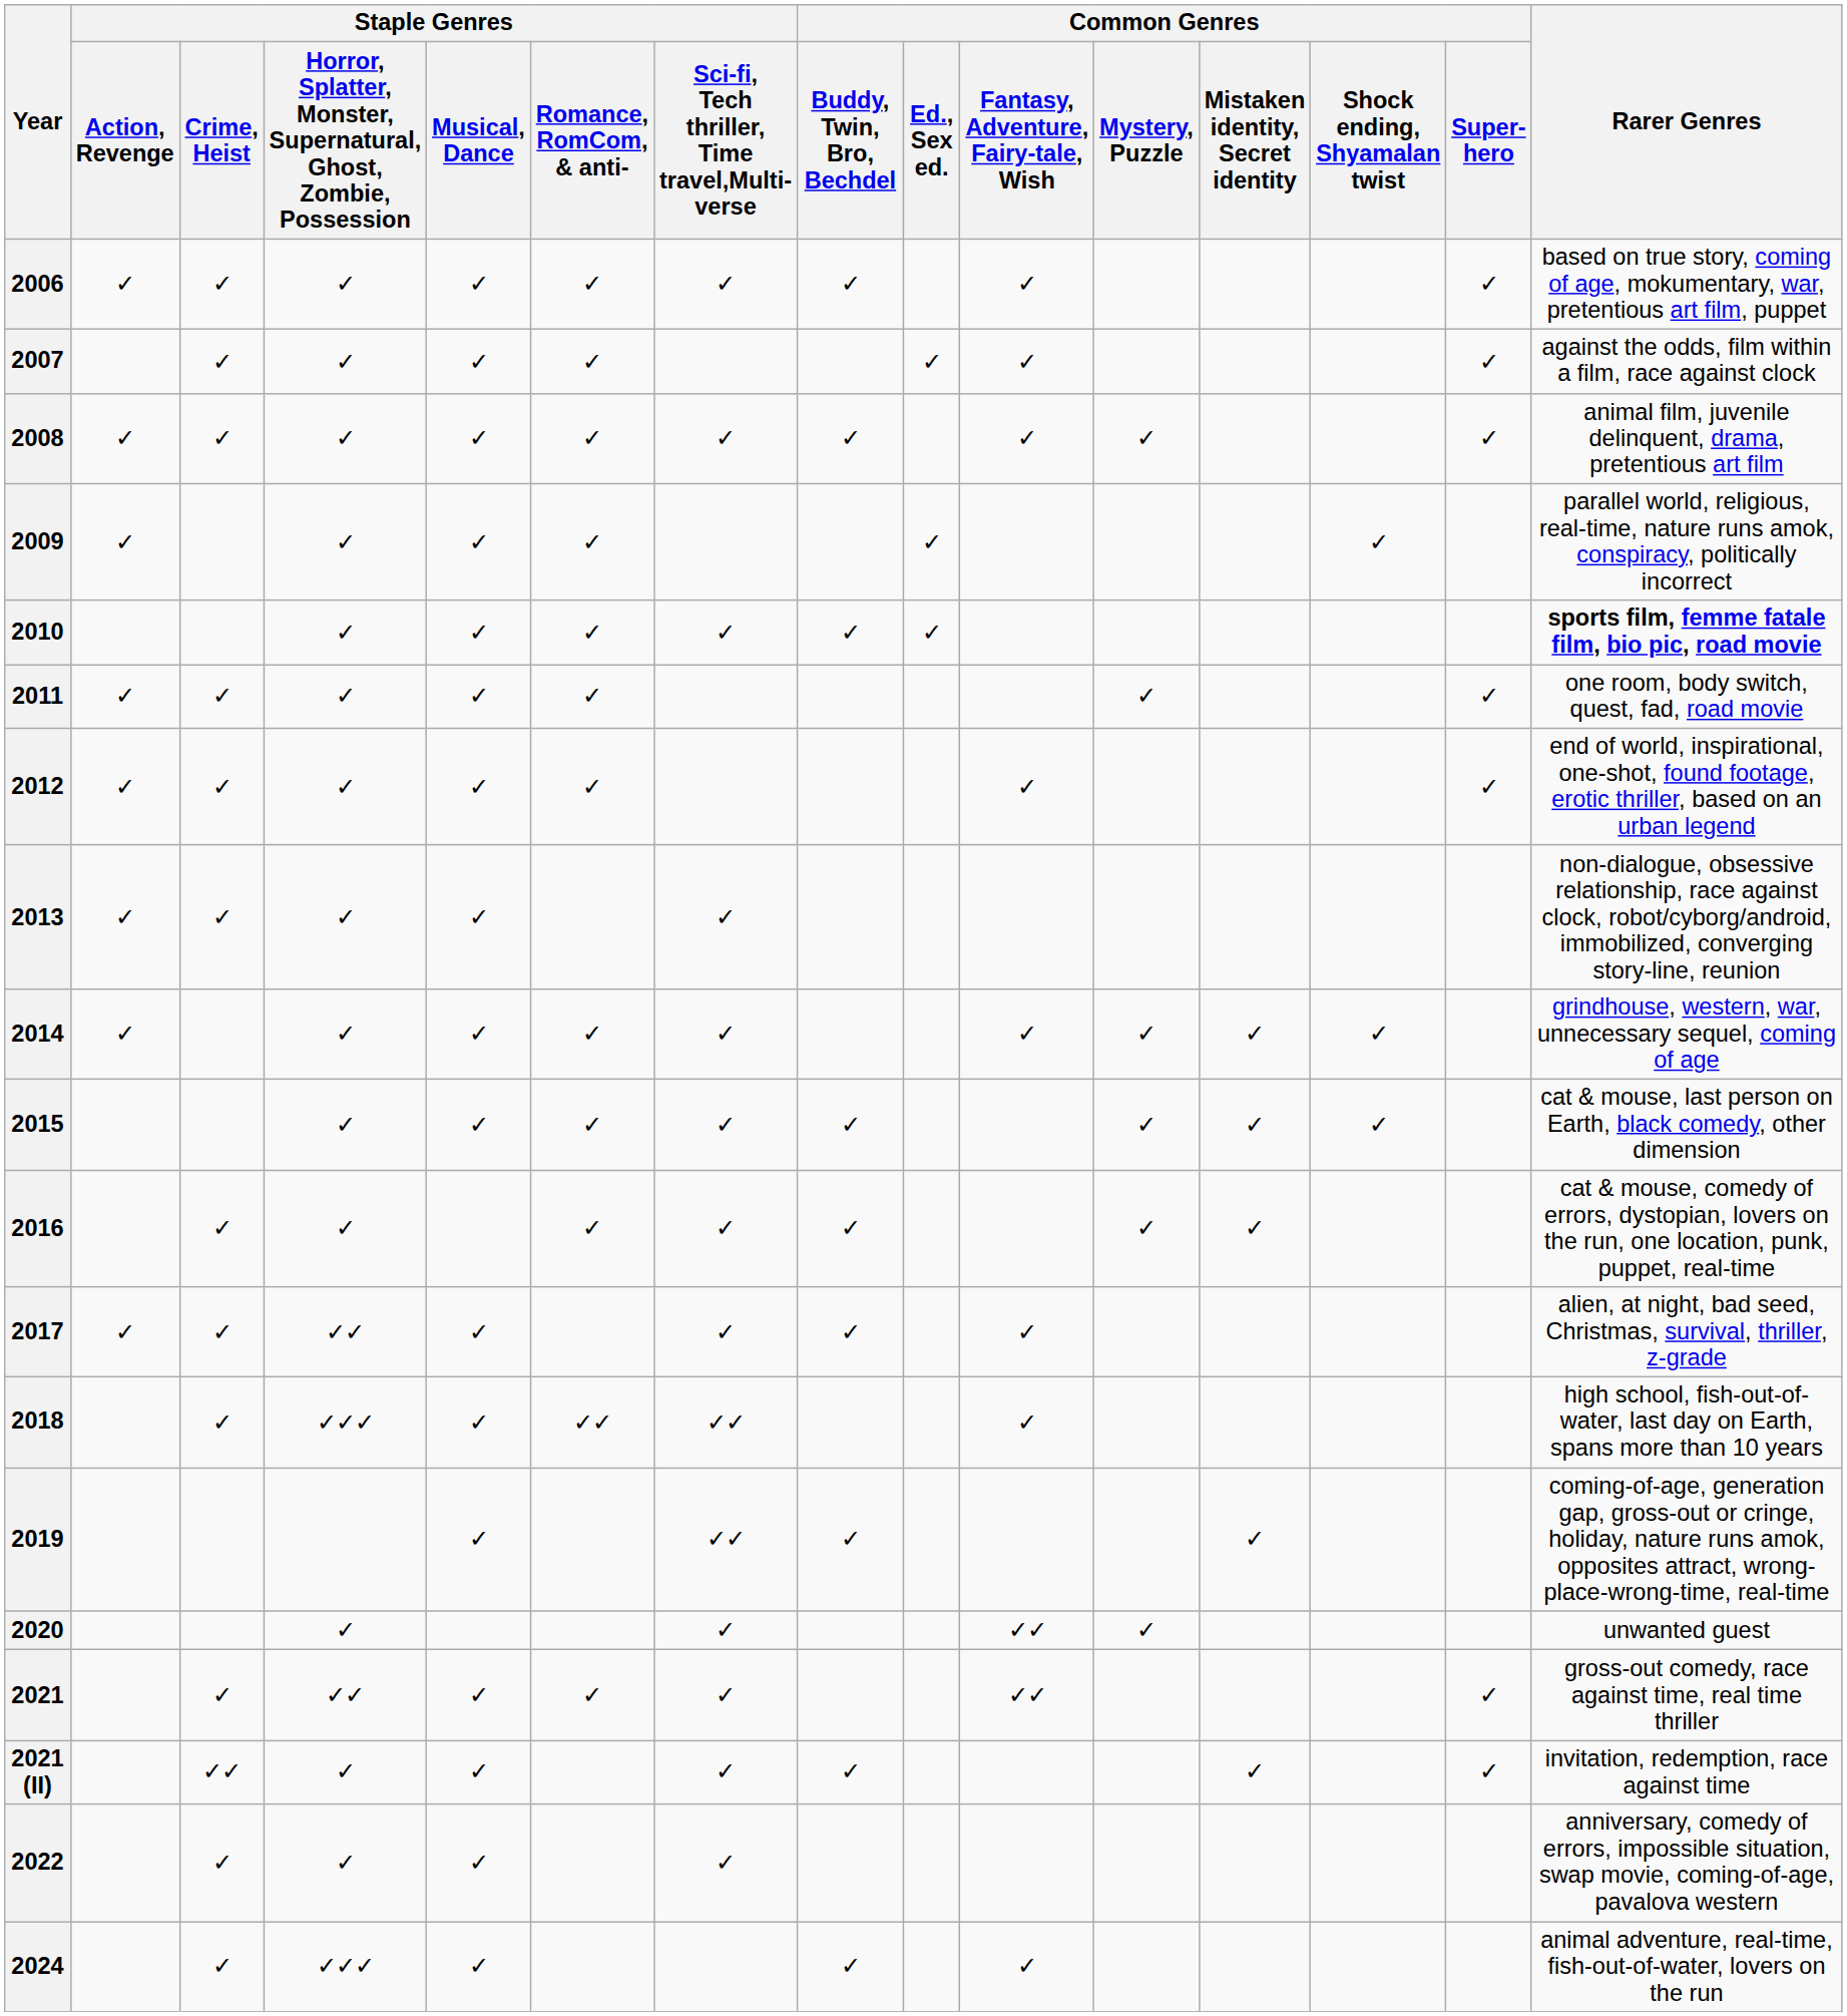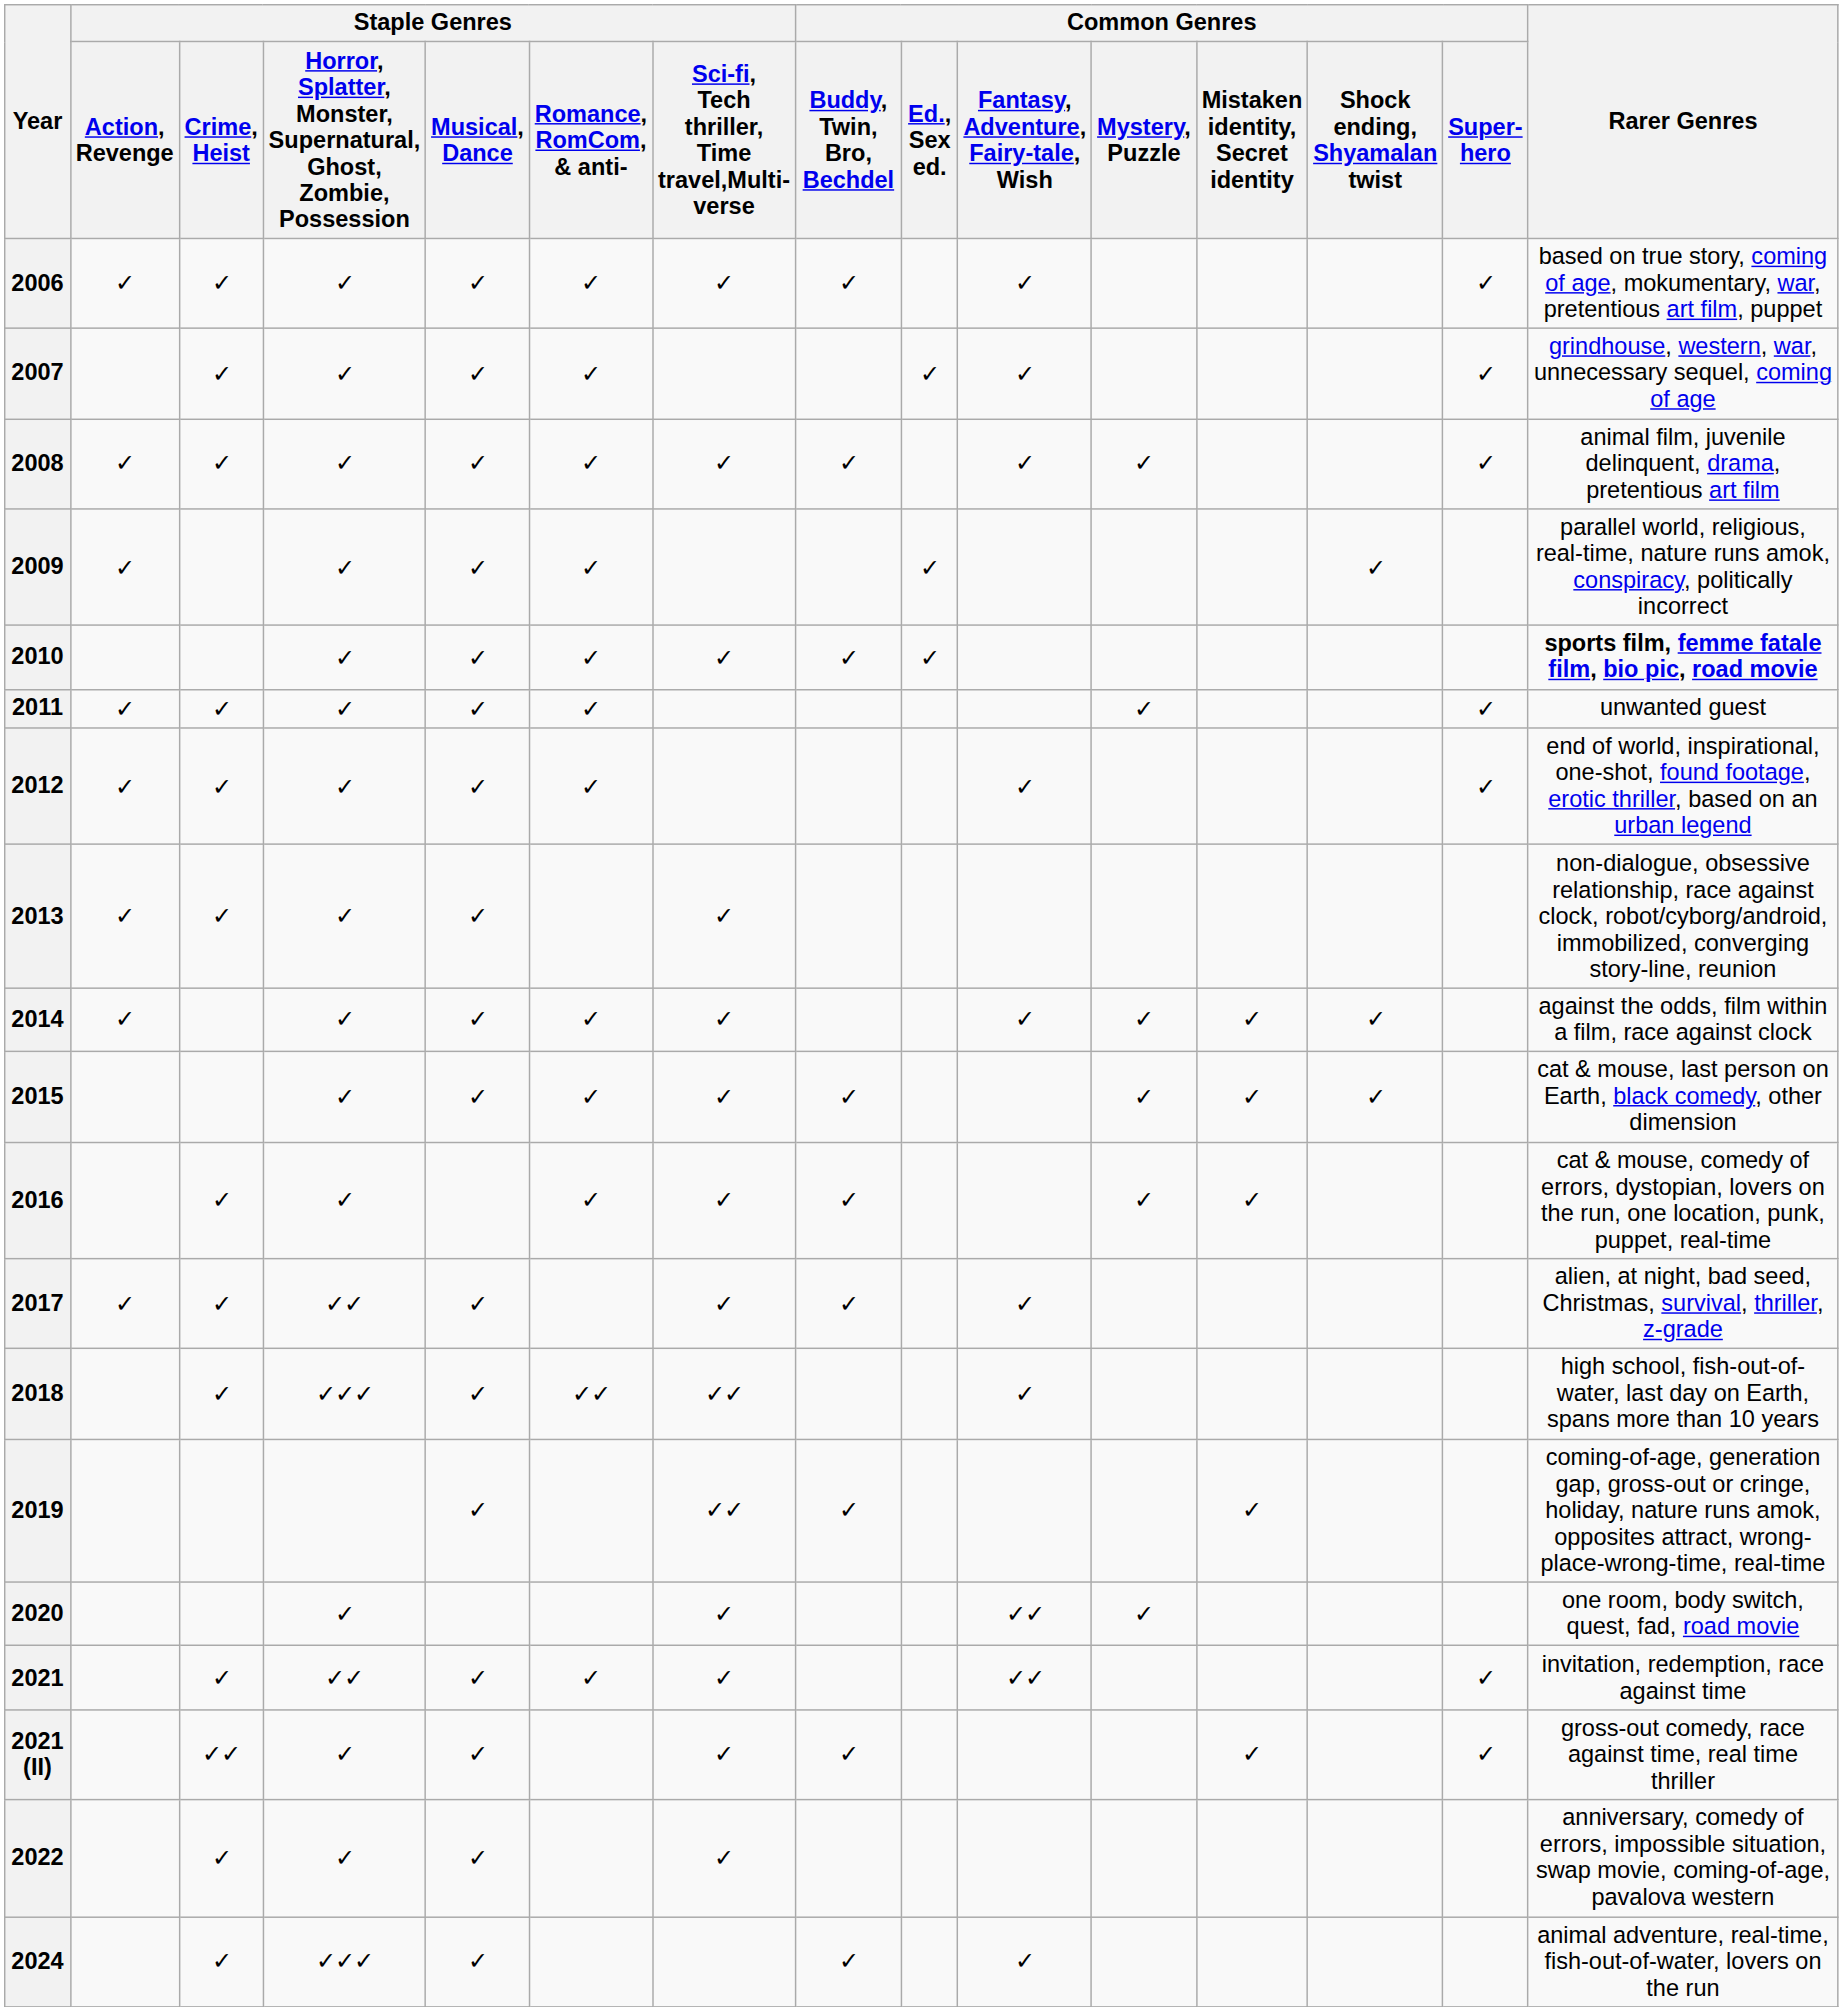2007 | Rarer Genres: against the odds, film within a film, race against clock -> grindhouse, western, war, unnecessary sequel, coming of age
2011 | Rarer Genres: one room, body switch, quest, fad, road movie -> unwanted guest
2014 | Rarer Genres: grindhouse, western, war, unnecessary sequel, coming of age -> against the odds, film within a film, race against clock
2020 | Rarer Genres: unwanted guest -> one room, body switch, quest, fad, road movie
2021 | Rarer Genres: gross-out comedy, race against time, real time thriller -> invitation, redemption, race against time
2021 (II) | Rarer Genres: invitation, redemption, race against time -> gross-out comedy, race against time, real time thriller
